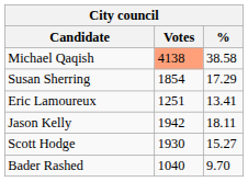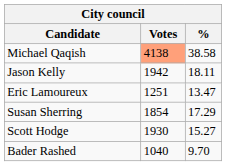rows swapped: Jason Kelly <-> Susan Sherring
Eric Lamoureux | %: 13.41 -> 13.47
